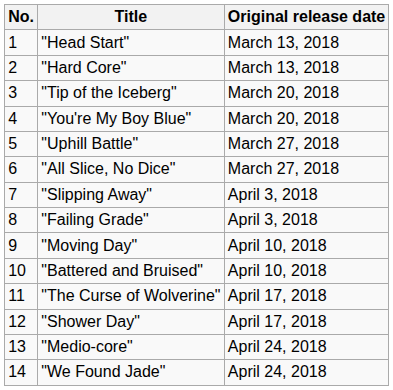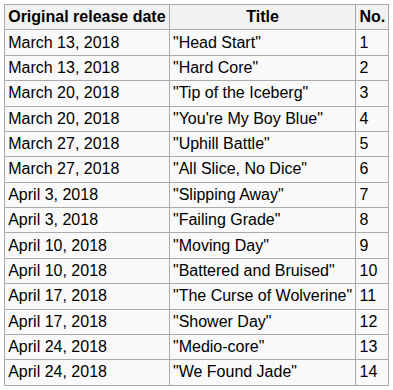columns swapped: No. <-> Original release date
